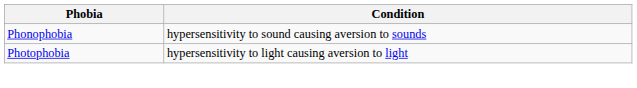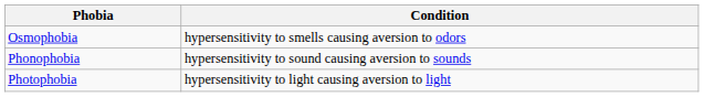+ row: Osmophobia | hypersensitivity to smells causing aversion to odors
